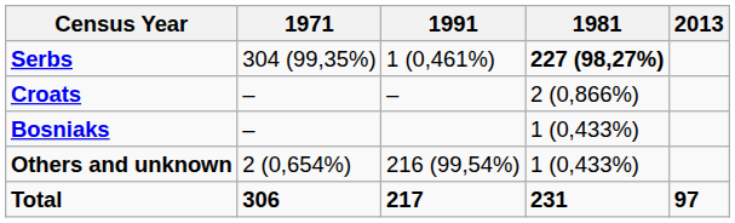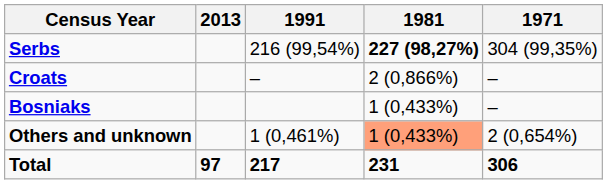columns swapped: 2013 <-> 1971
Serbs | 1991: 1 (0,461%) -> 216 (99,54%)
Others and unknown | 1991: 216 (99,54%) -> 1 (0,461%)
Others and unknown | 1981: no background -> lightsalmon background
